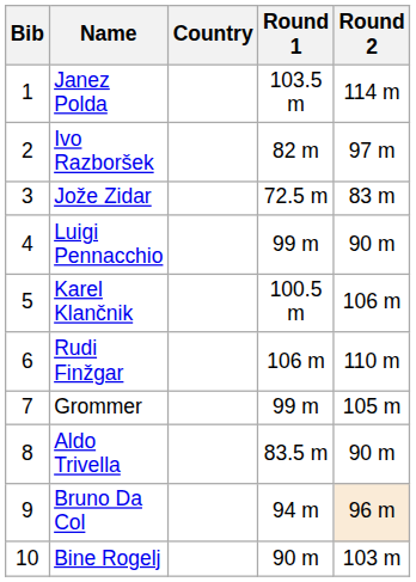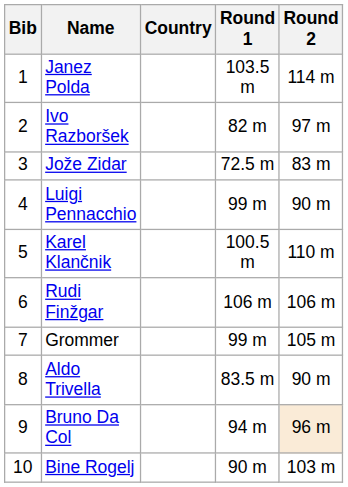Karel Klančnik | Round 2: 106 m -> 110 m
Rudi Finžgar | Round 2: 110 m -> 106 m
